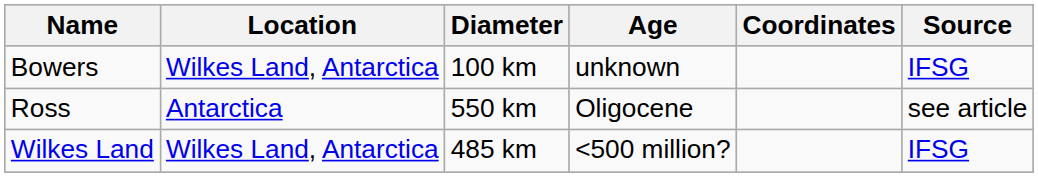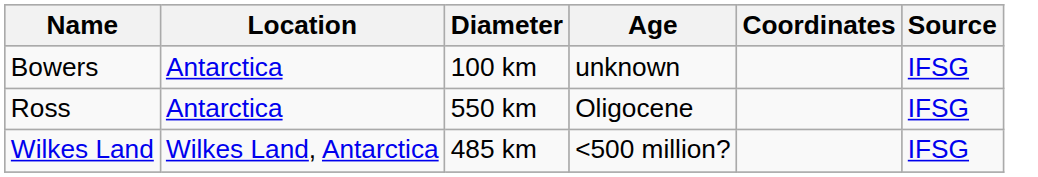Bowers | Location: Wilkes Land, Antarctica -> Antarctica
Ross | Source: see article -> IFSG
